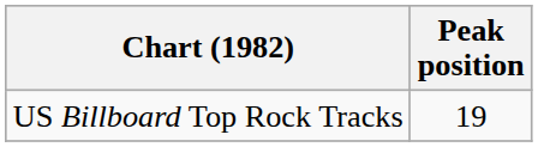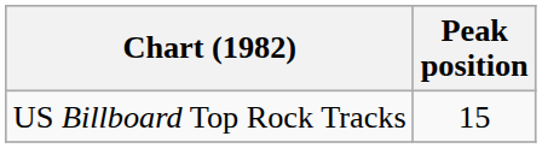US Billboard Top Rock Tracks | Peak position: 19 -> 15
